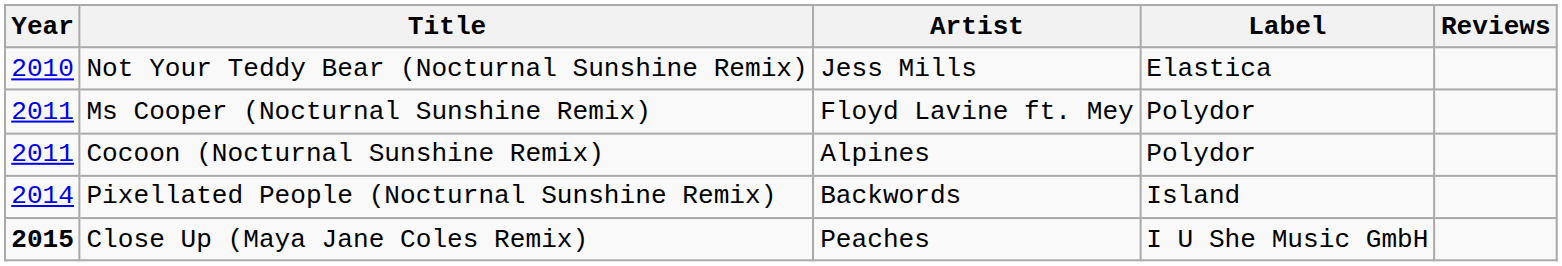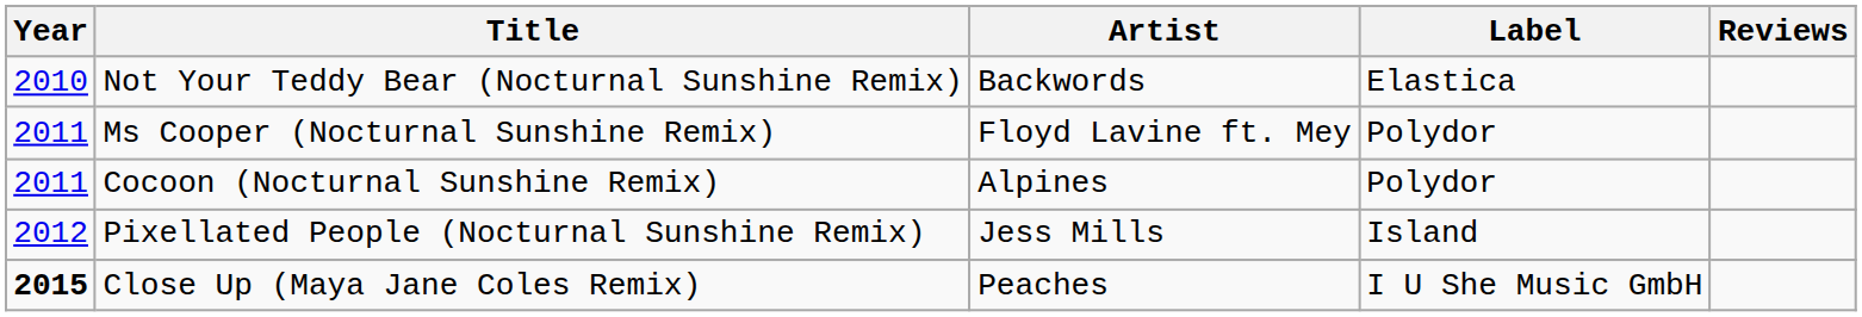Not Your Teddy Bear (Nocturnal Sunshine Remix) | Artist: Jess Mills -> Backwords
Pixellated People (Nocturnal Sunshine Remix) | Year: 2014 -> 2012
Pixellated People (Nocturnal Sunshine Remix) | Artist: Backwords -> Jess Mills
